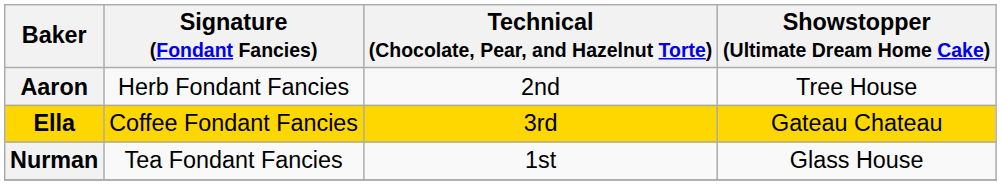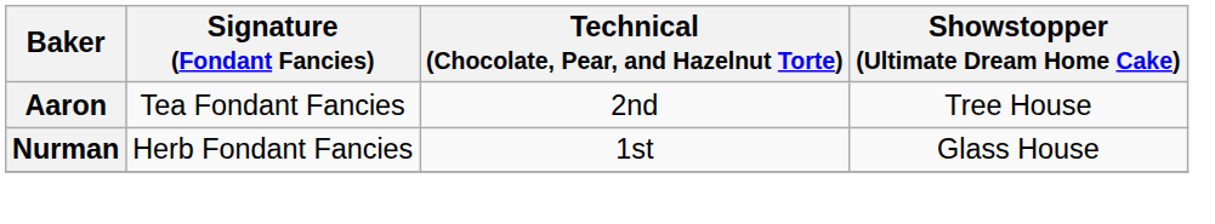Aaron | Signature (Fondant Fancies): Herb Fondant Fancies -> Tea Fondant Fancies
- row: Ella | Coffee Fondant Fancies | 3rd | Gateau Chateau
Nurman | Signature (Fondant Fancies): Tea Fondant Fancies -> Herb Fondant Fancies
